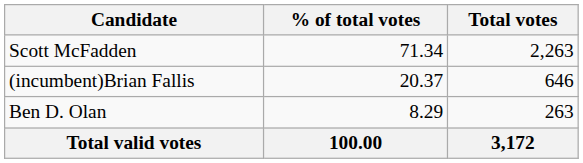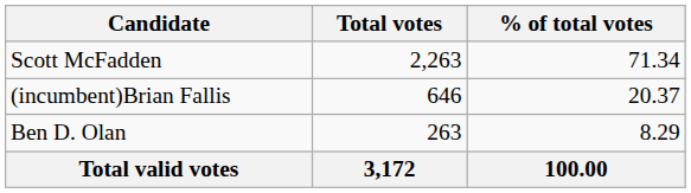columns swapped: Total votes <-> % of total votes
